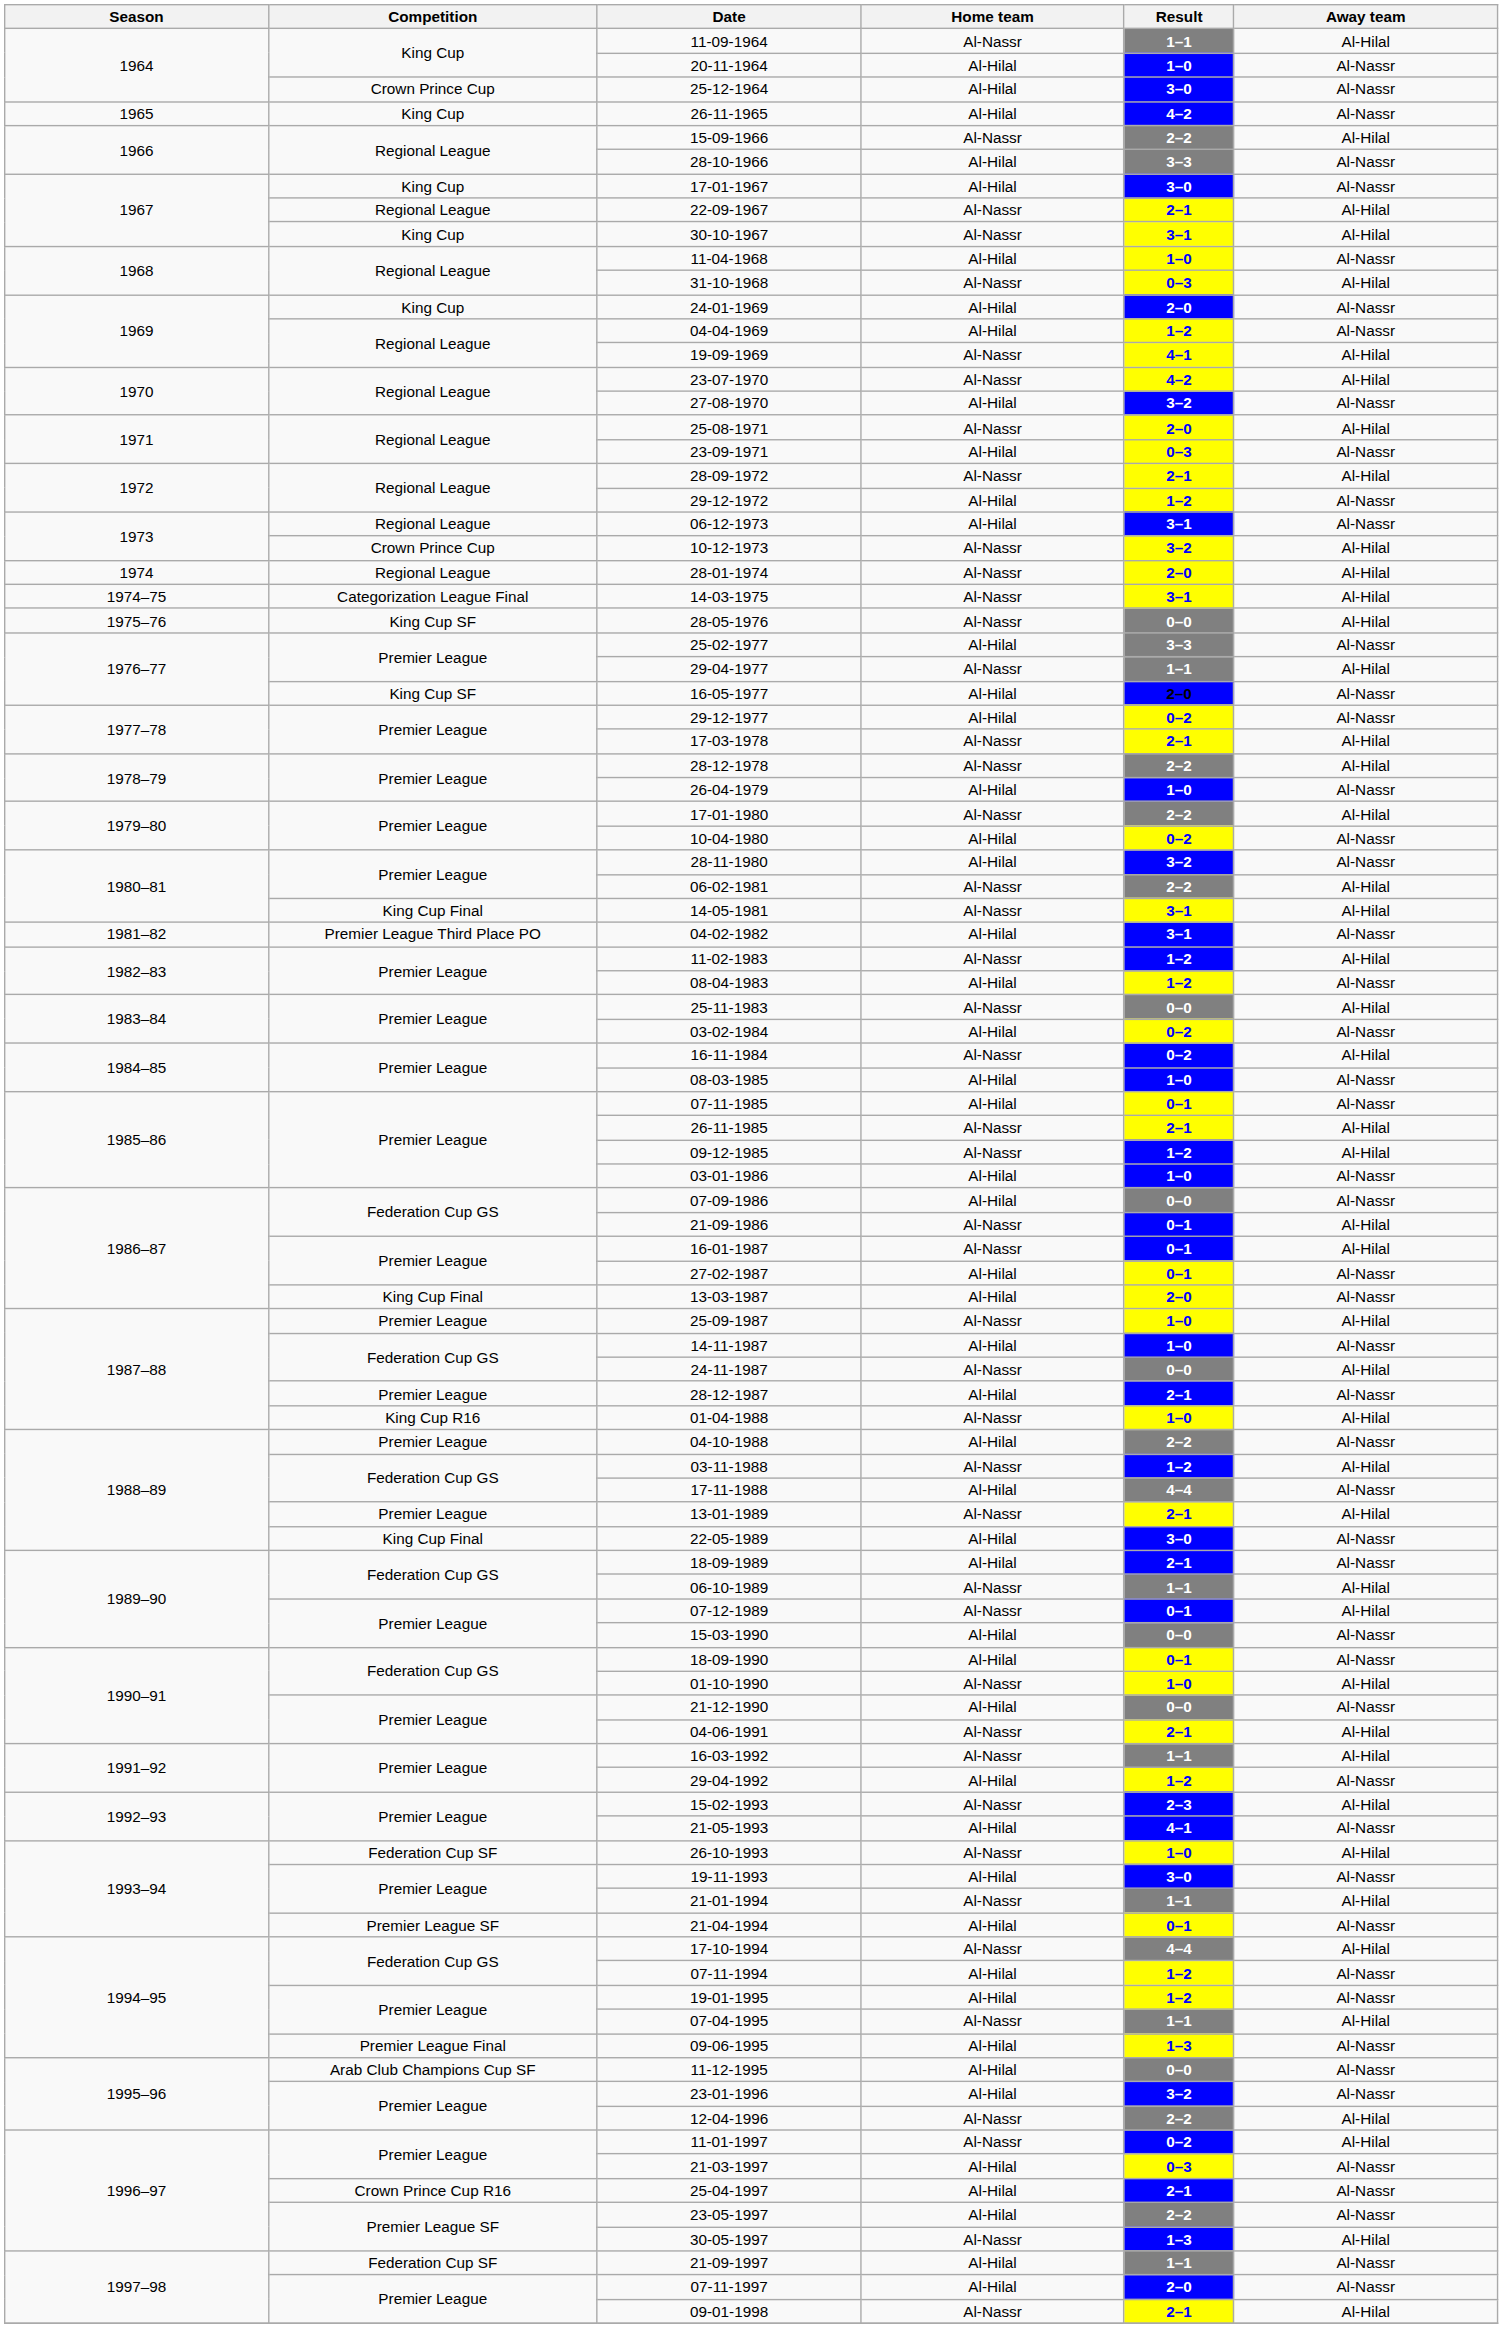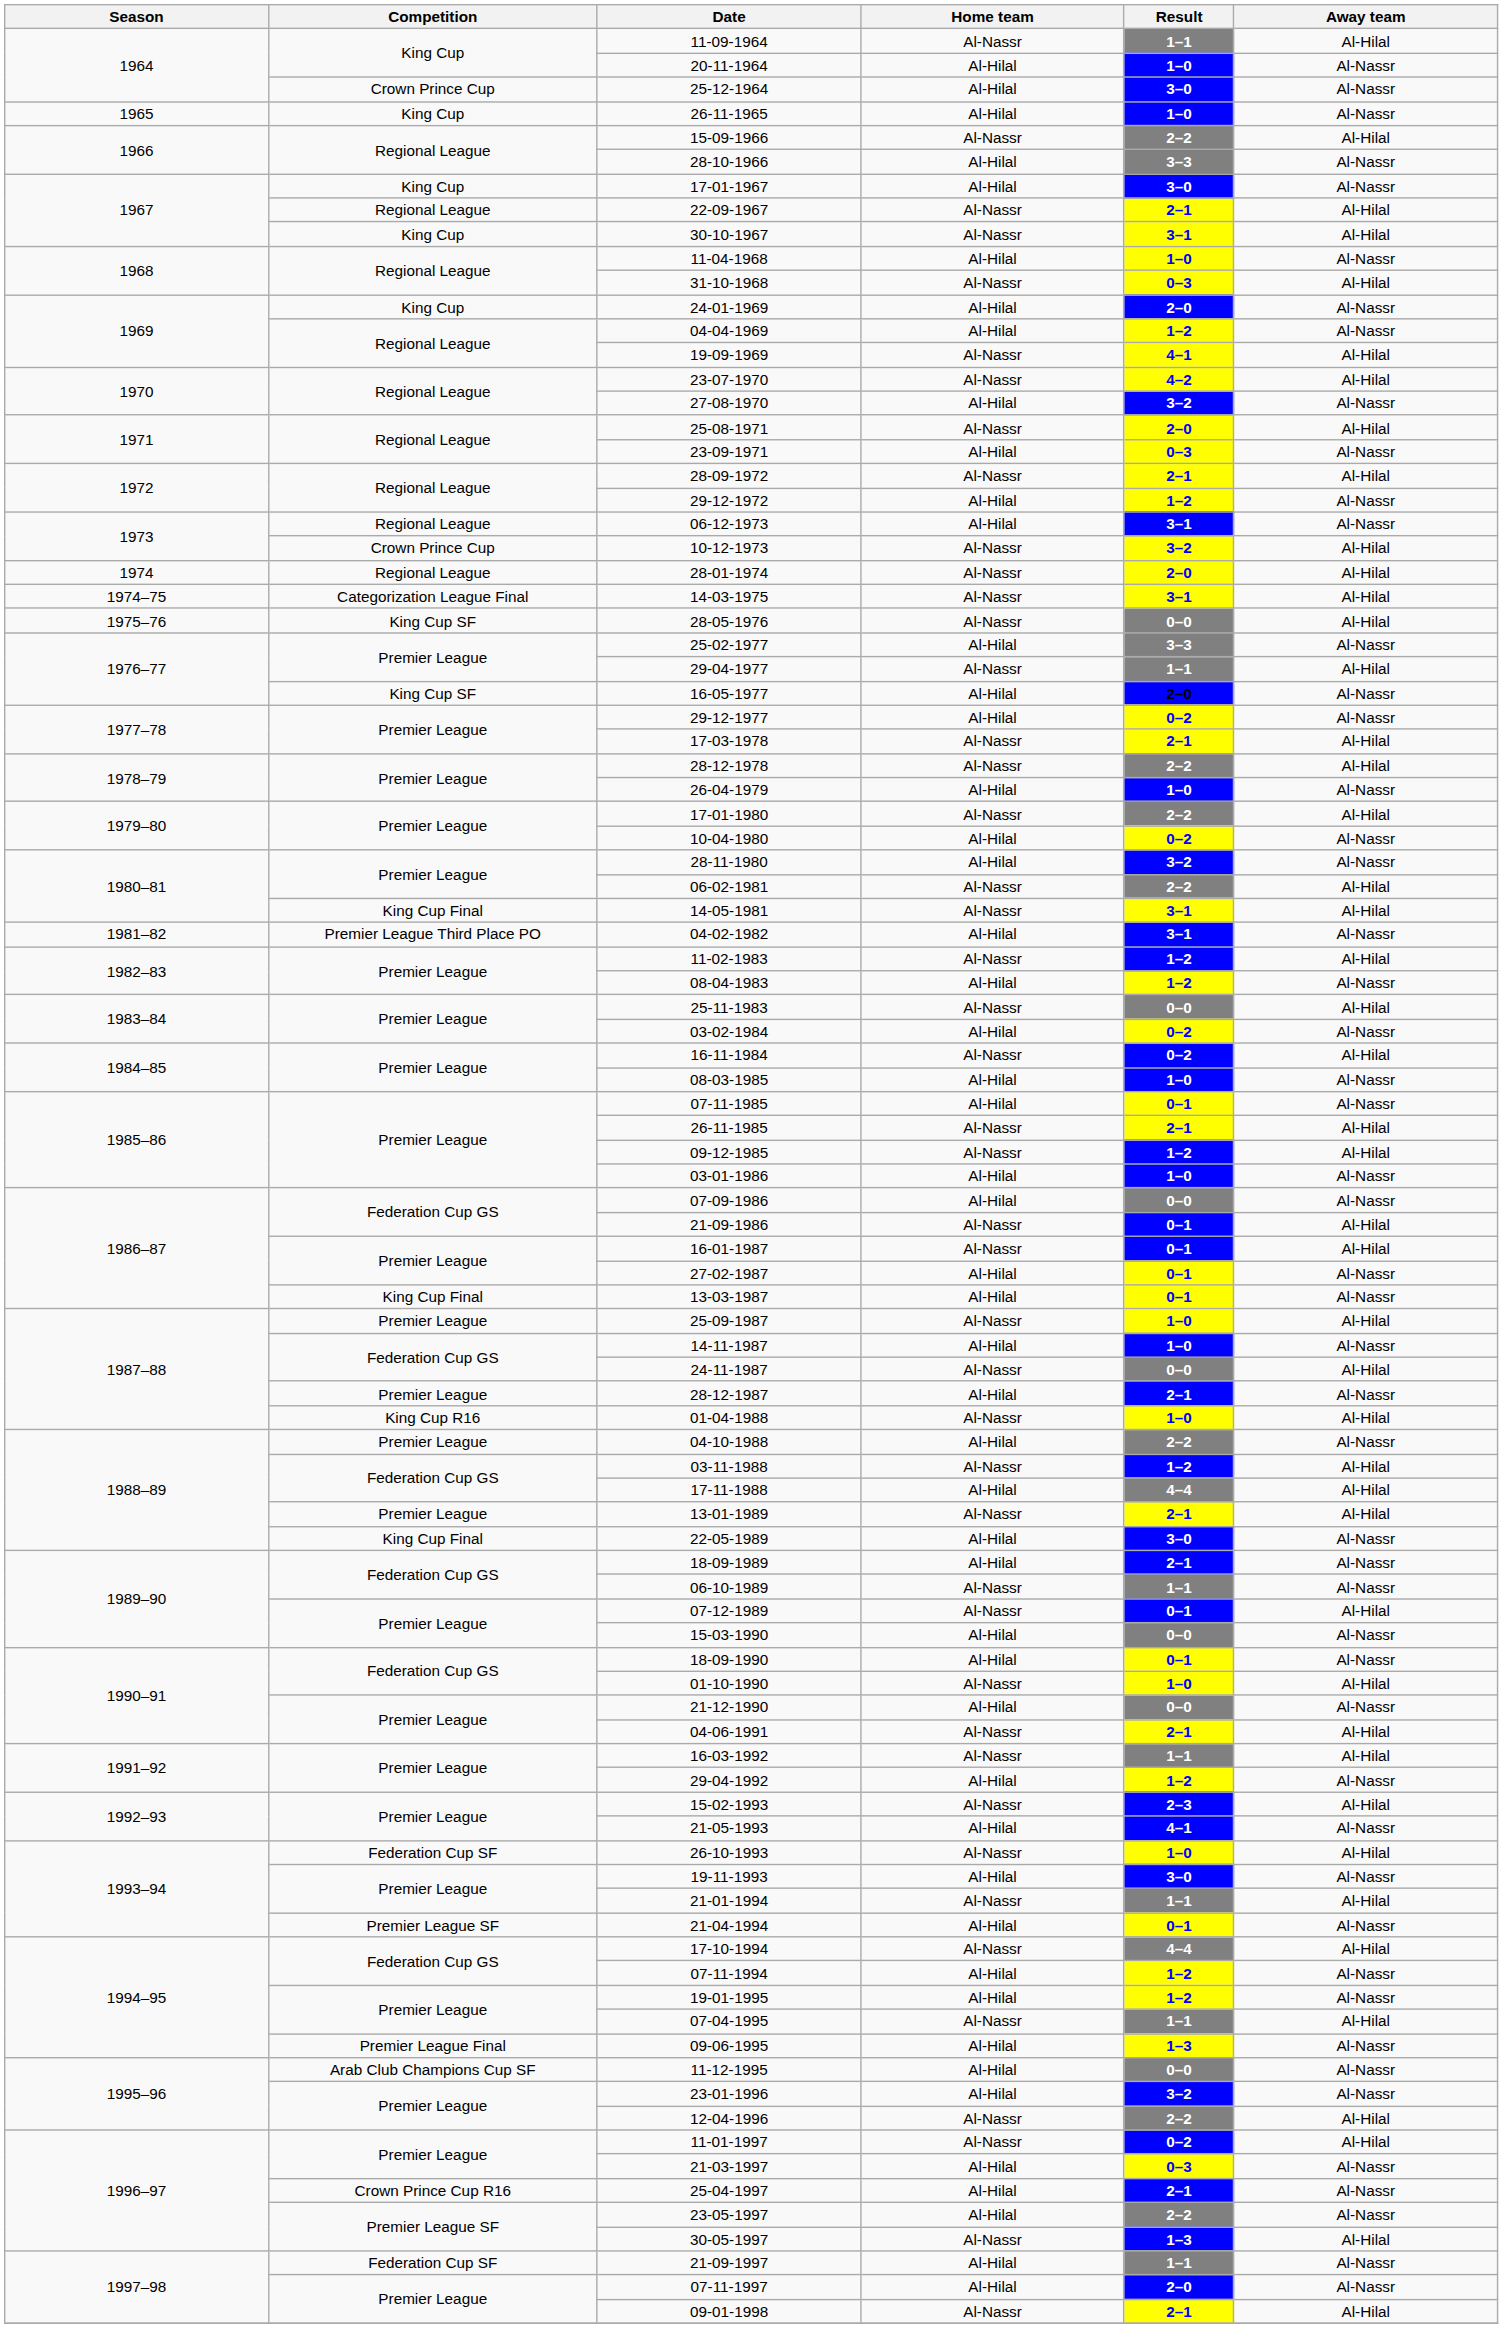26-11-1965 | Result: 4–2 -> 1–0
13-03-1987 | Result: 2–0 -> 0–1
17-11-1988 | Away team: Al-Nassr -> Al-Hilal
06-10-1989 | Away team: Al-Hilal -> Al-Nassr
